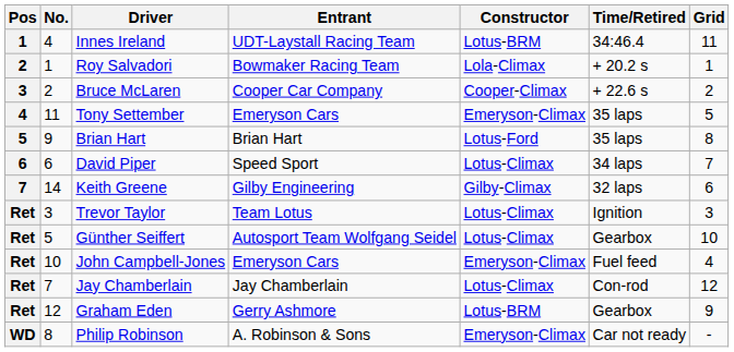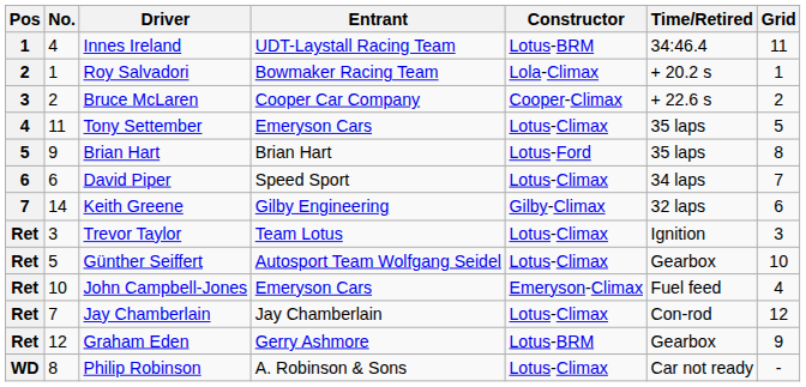Tony Settember | Constructor: Emeryson-Climax -> Lotus-Climax
Philip Robinson | Constructor: Emeryson-Climax -> Lotus-Climax
